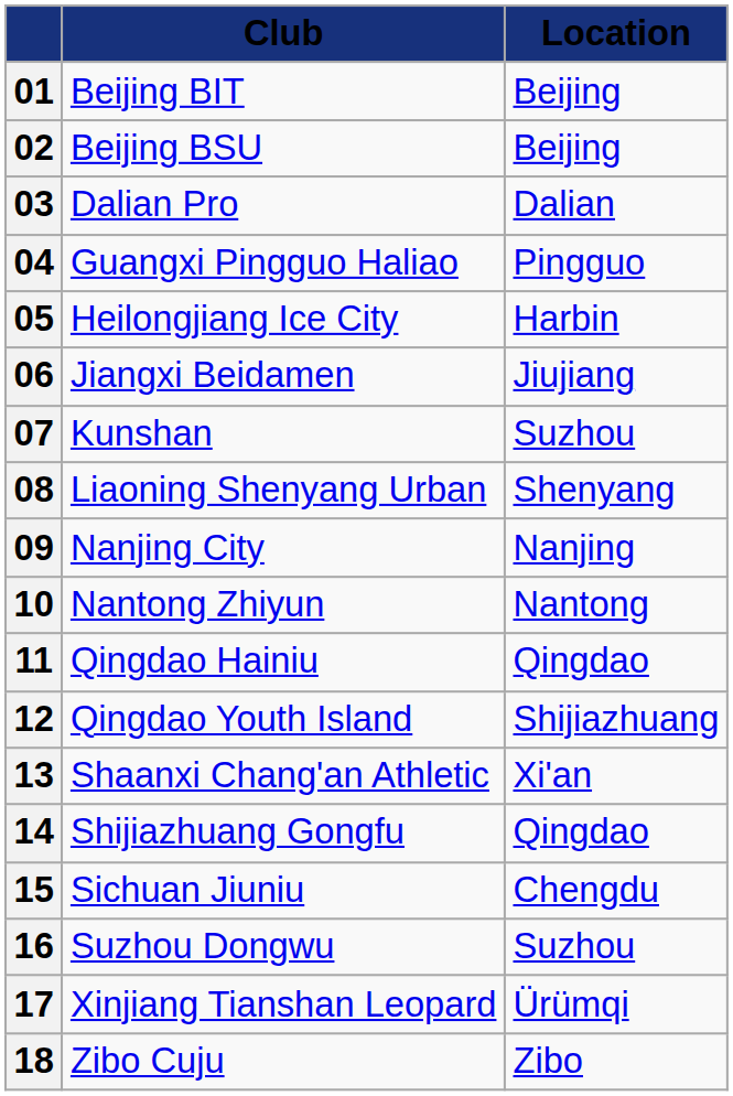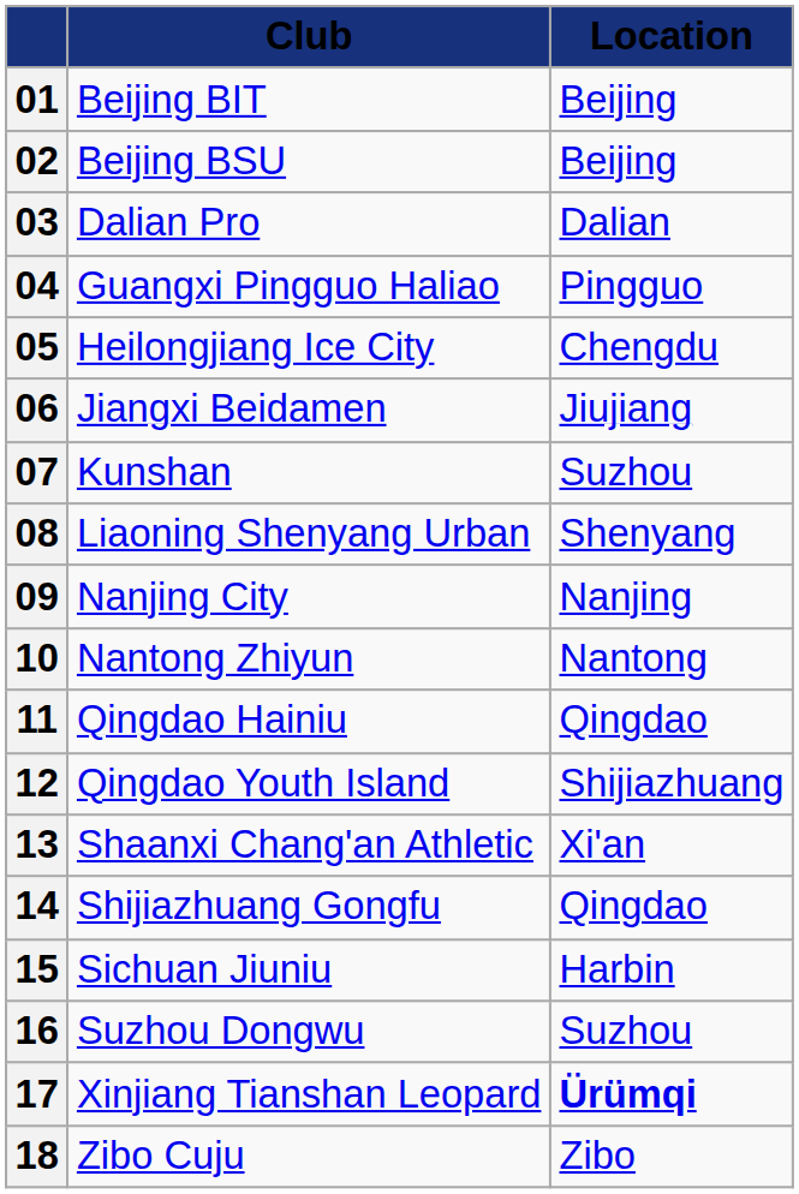05 | Location: Harbin -> Chengdu
15 | Location: Chengdu -> Harbin
17 | Location: normal -> bold
